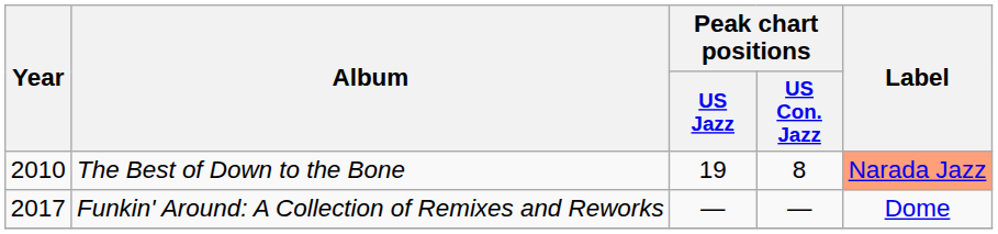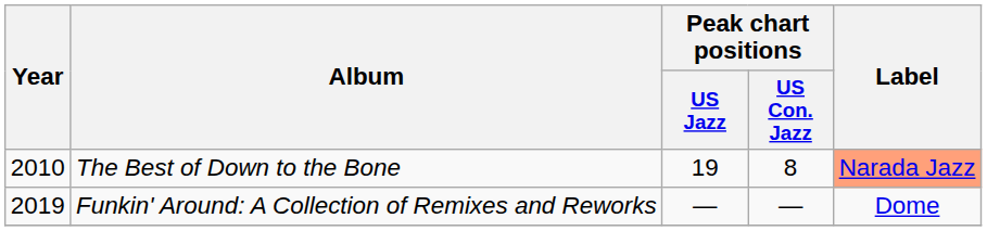Funkin' Around: A Collection of Remixes and Reworks | Year: 2017 -> 2019
